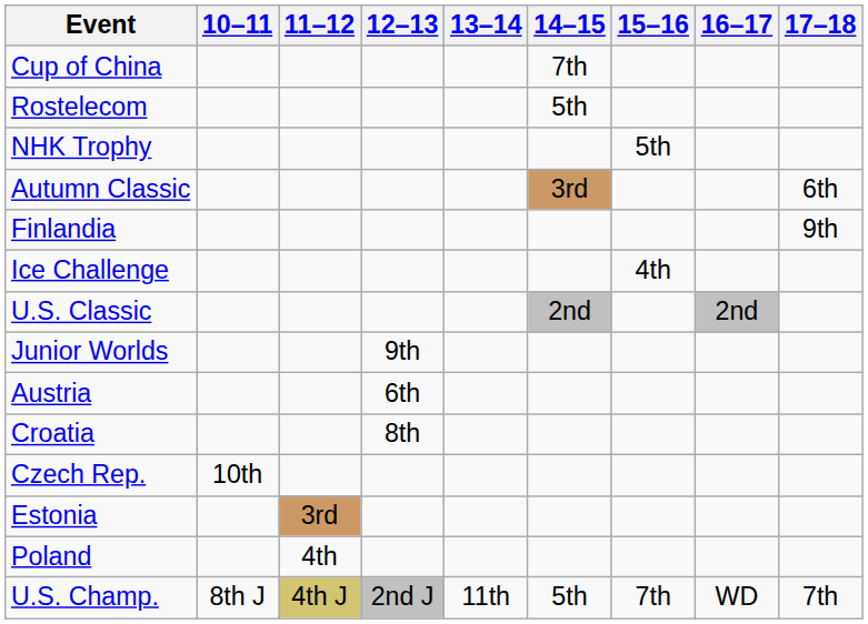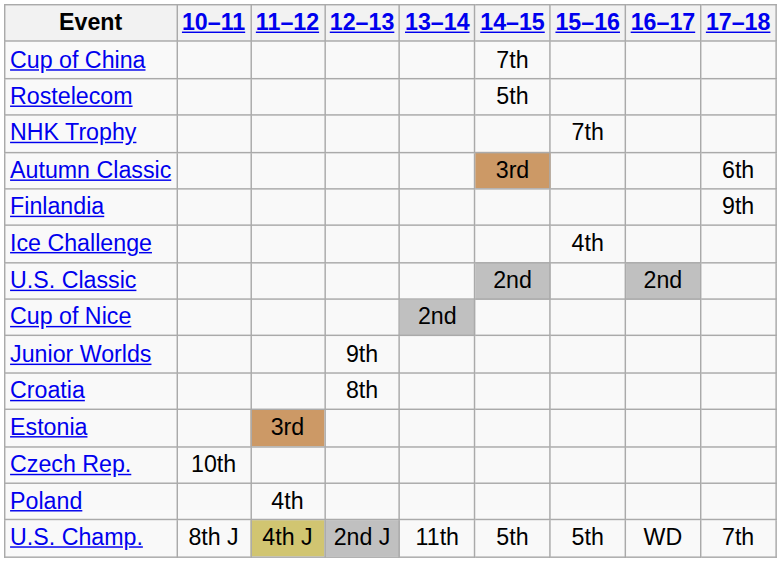NHK Trophy | 15–16: 5th -> 7th
+ row: Cup of Nice | 2nd
- row: Austria | 6th
rows swapped: Czech Rep. <-> Estonia
U.S. Champ. | 15–16: 7th -> 5th
